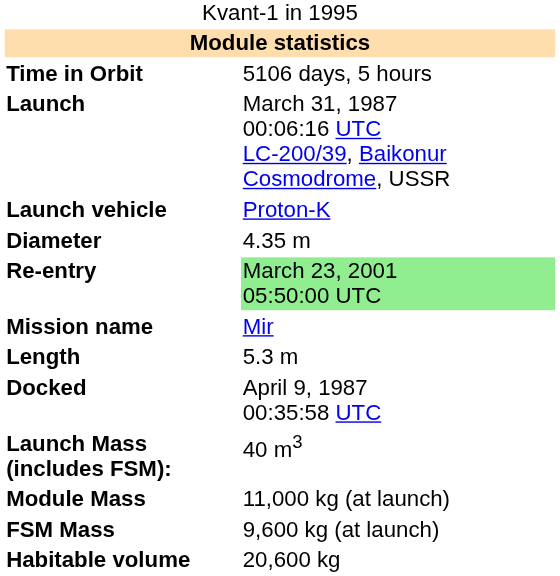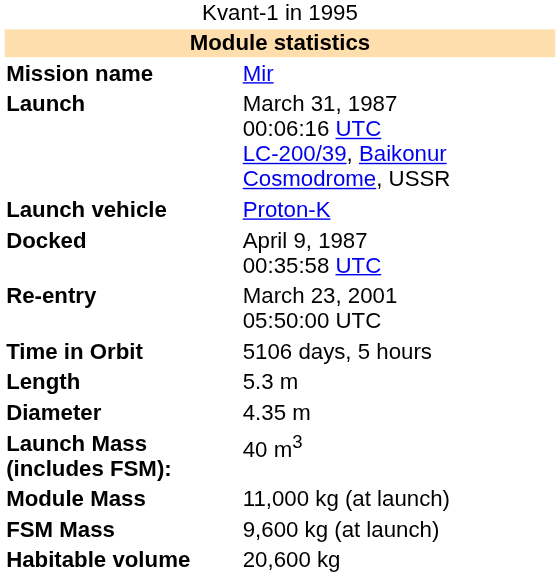rows swapped: Mission name <-> Time in Orbit
rows swapped: Docked <-> Diameter
Re-entry | column 2: lightgreen background -> no background
